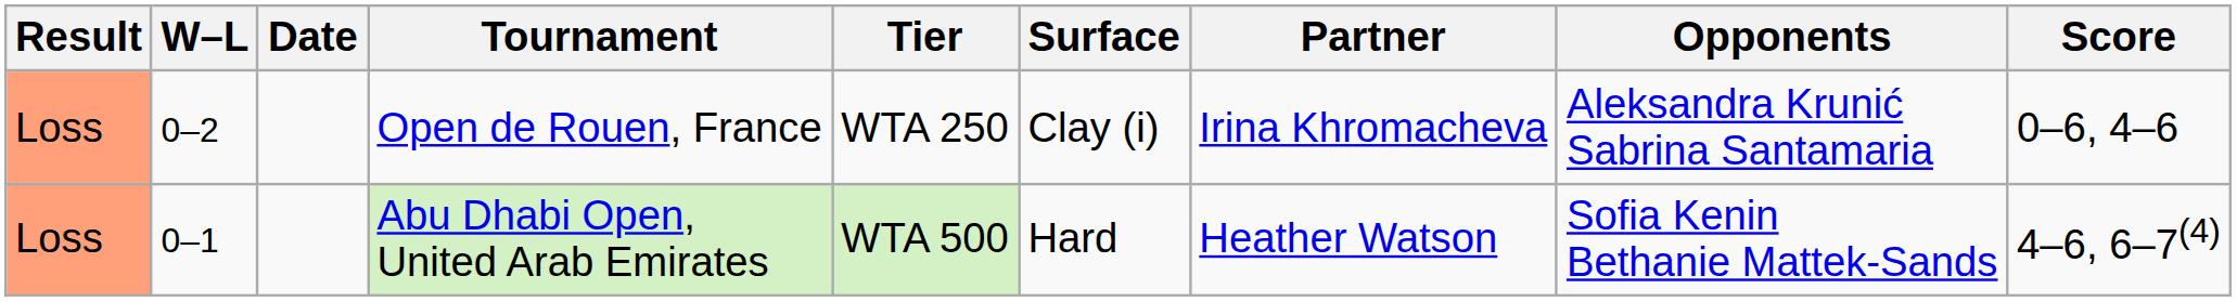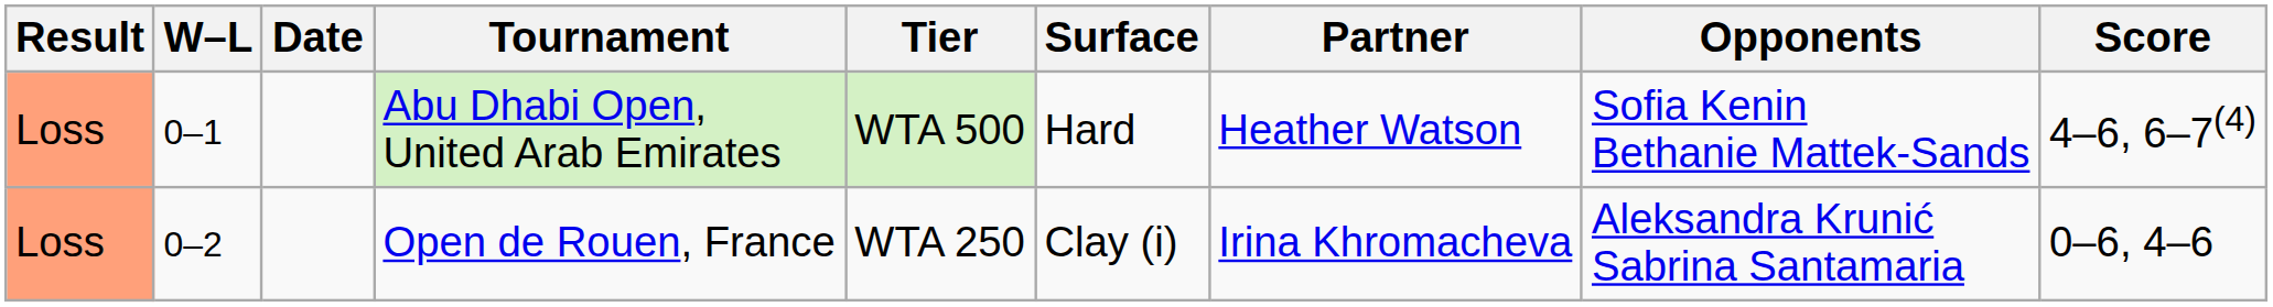rows swapped: Abu Dhabi Open, United Arab Emirates <-> Open de Rouen, France
